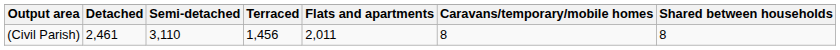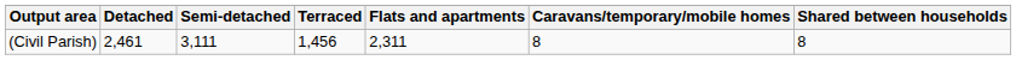(Civil Parish) | Semi-detached: 3,110 -> 3,111
(Civil Parish) | Flats and apartments: 2,011 -> 2,311
